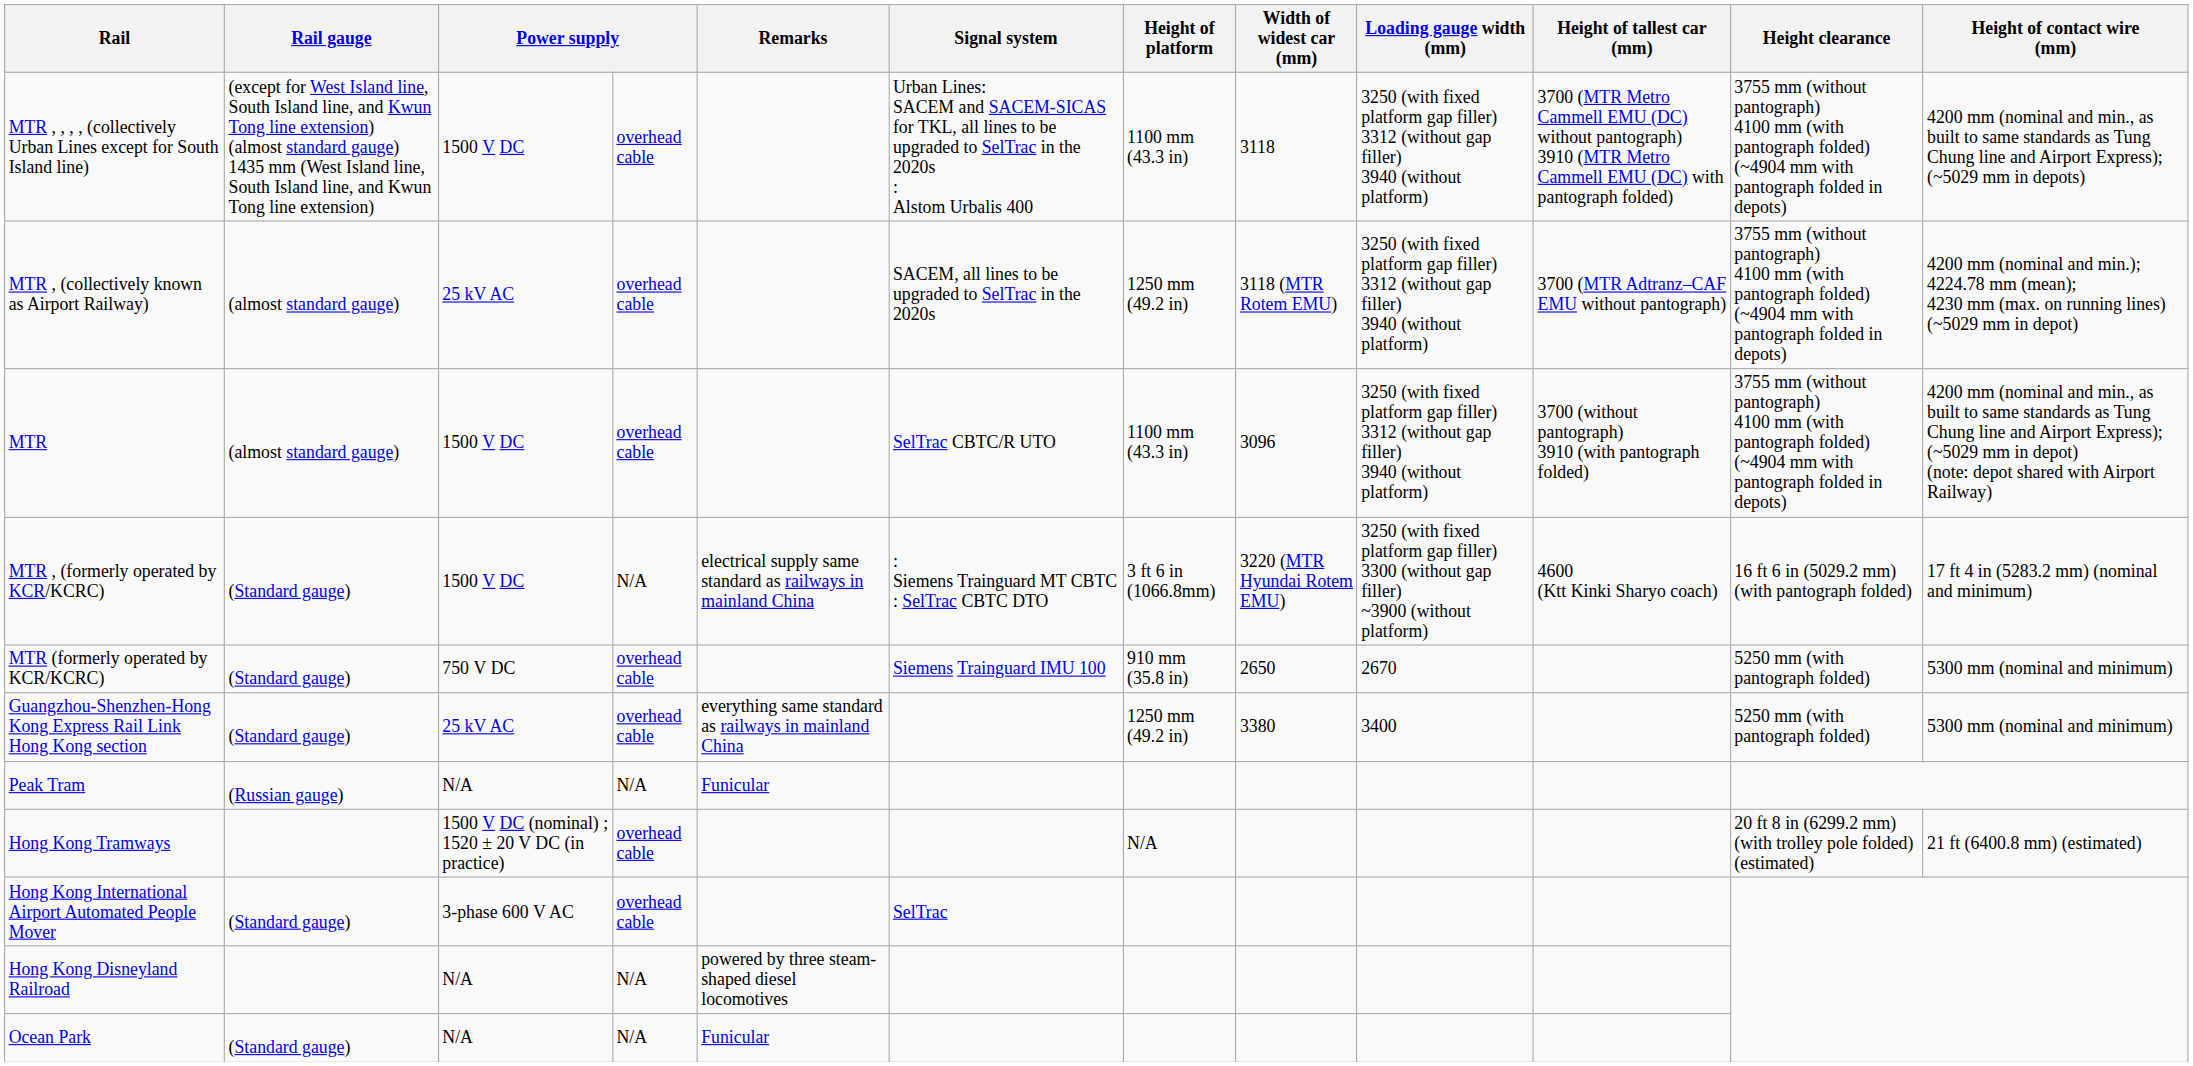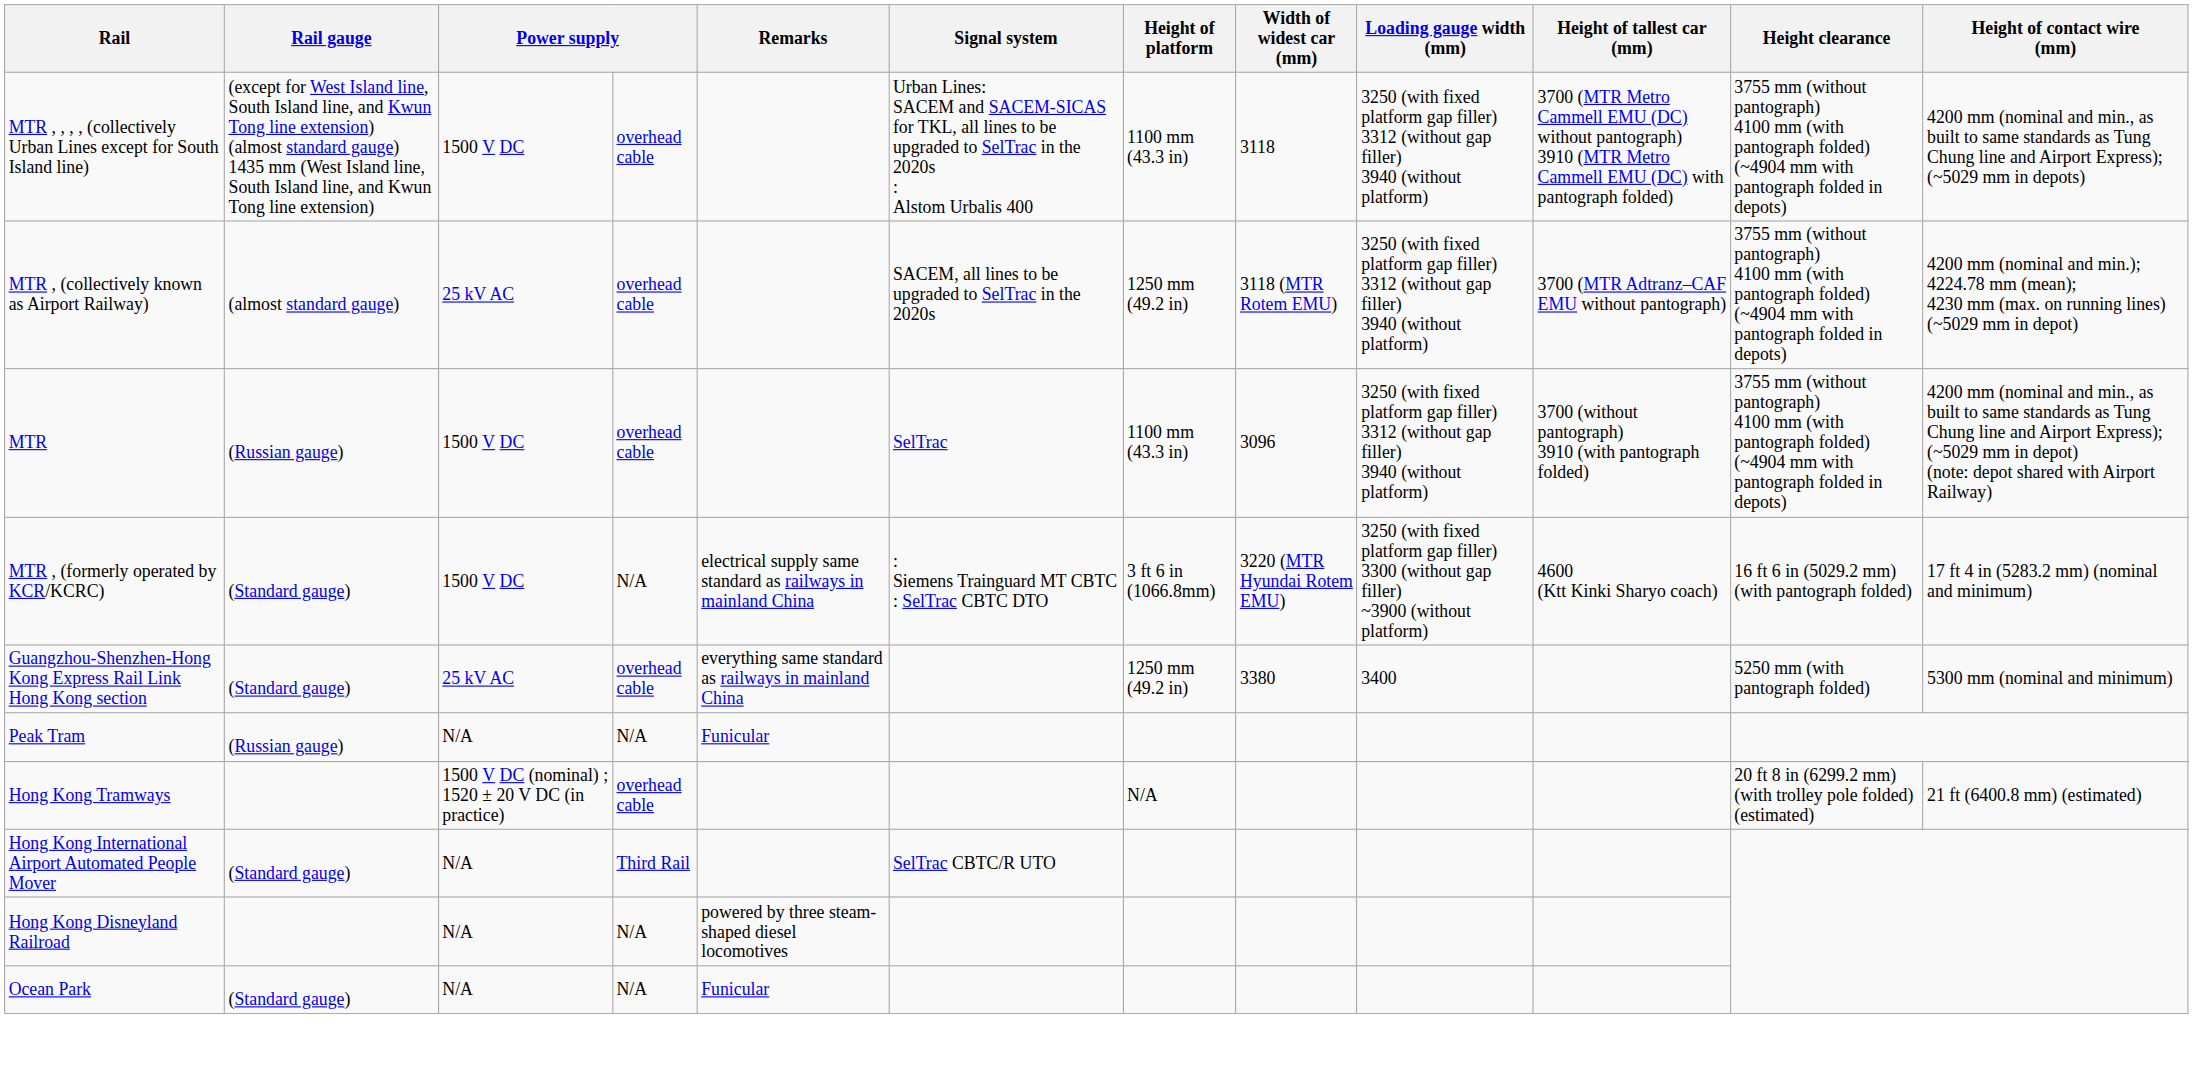MTR | Rail gauge: (almost standard gauge) -> (Russian gauge)
MTR | Signal system: SelTrac CBTC/R UTO -> SelTrac
- row: MTR (formerly operated by KCR/KCRC) | (Standard gauge) | 750 V DC | overhead cable | Siemens Trainguard IMU 100 | 910 mm (35.8 in) | 2650 | 2670 | 5250 mm (with pantograph folded) | 5300 mm (nominal and minimum)
Hong Kong International Airport Automated People Mover | column 3: 3-phase 600 V AC -> N/A
Hong Kong International Airport Automated People Mover | column 4: overhead cable -> Third Rail
Hong Kong International Airport Automated People Mover | Signal system: SelTrac -> SelTrac CBTC/R UTO
